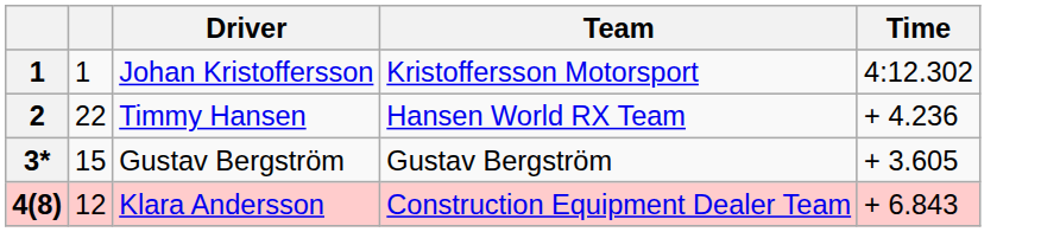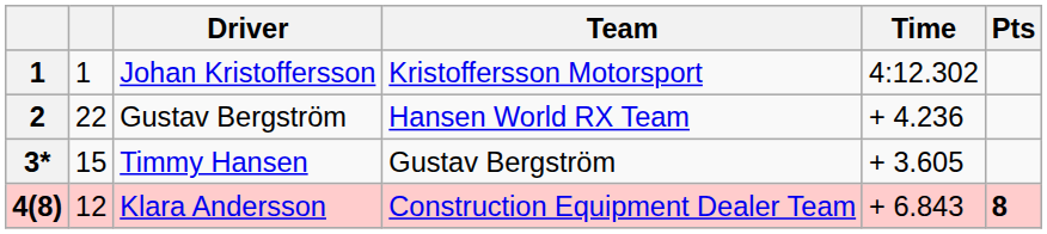+ column: Pts | 8
2 | Driver: Timmy Hansen -> Gustav Bergström
3* | Driver: Gustav Bergström -> Timmy Hansen
